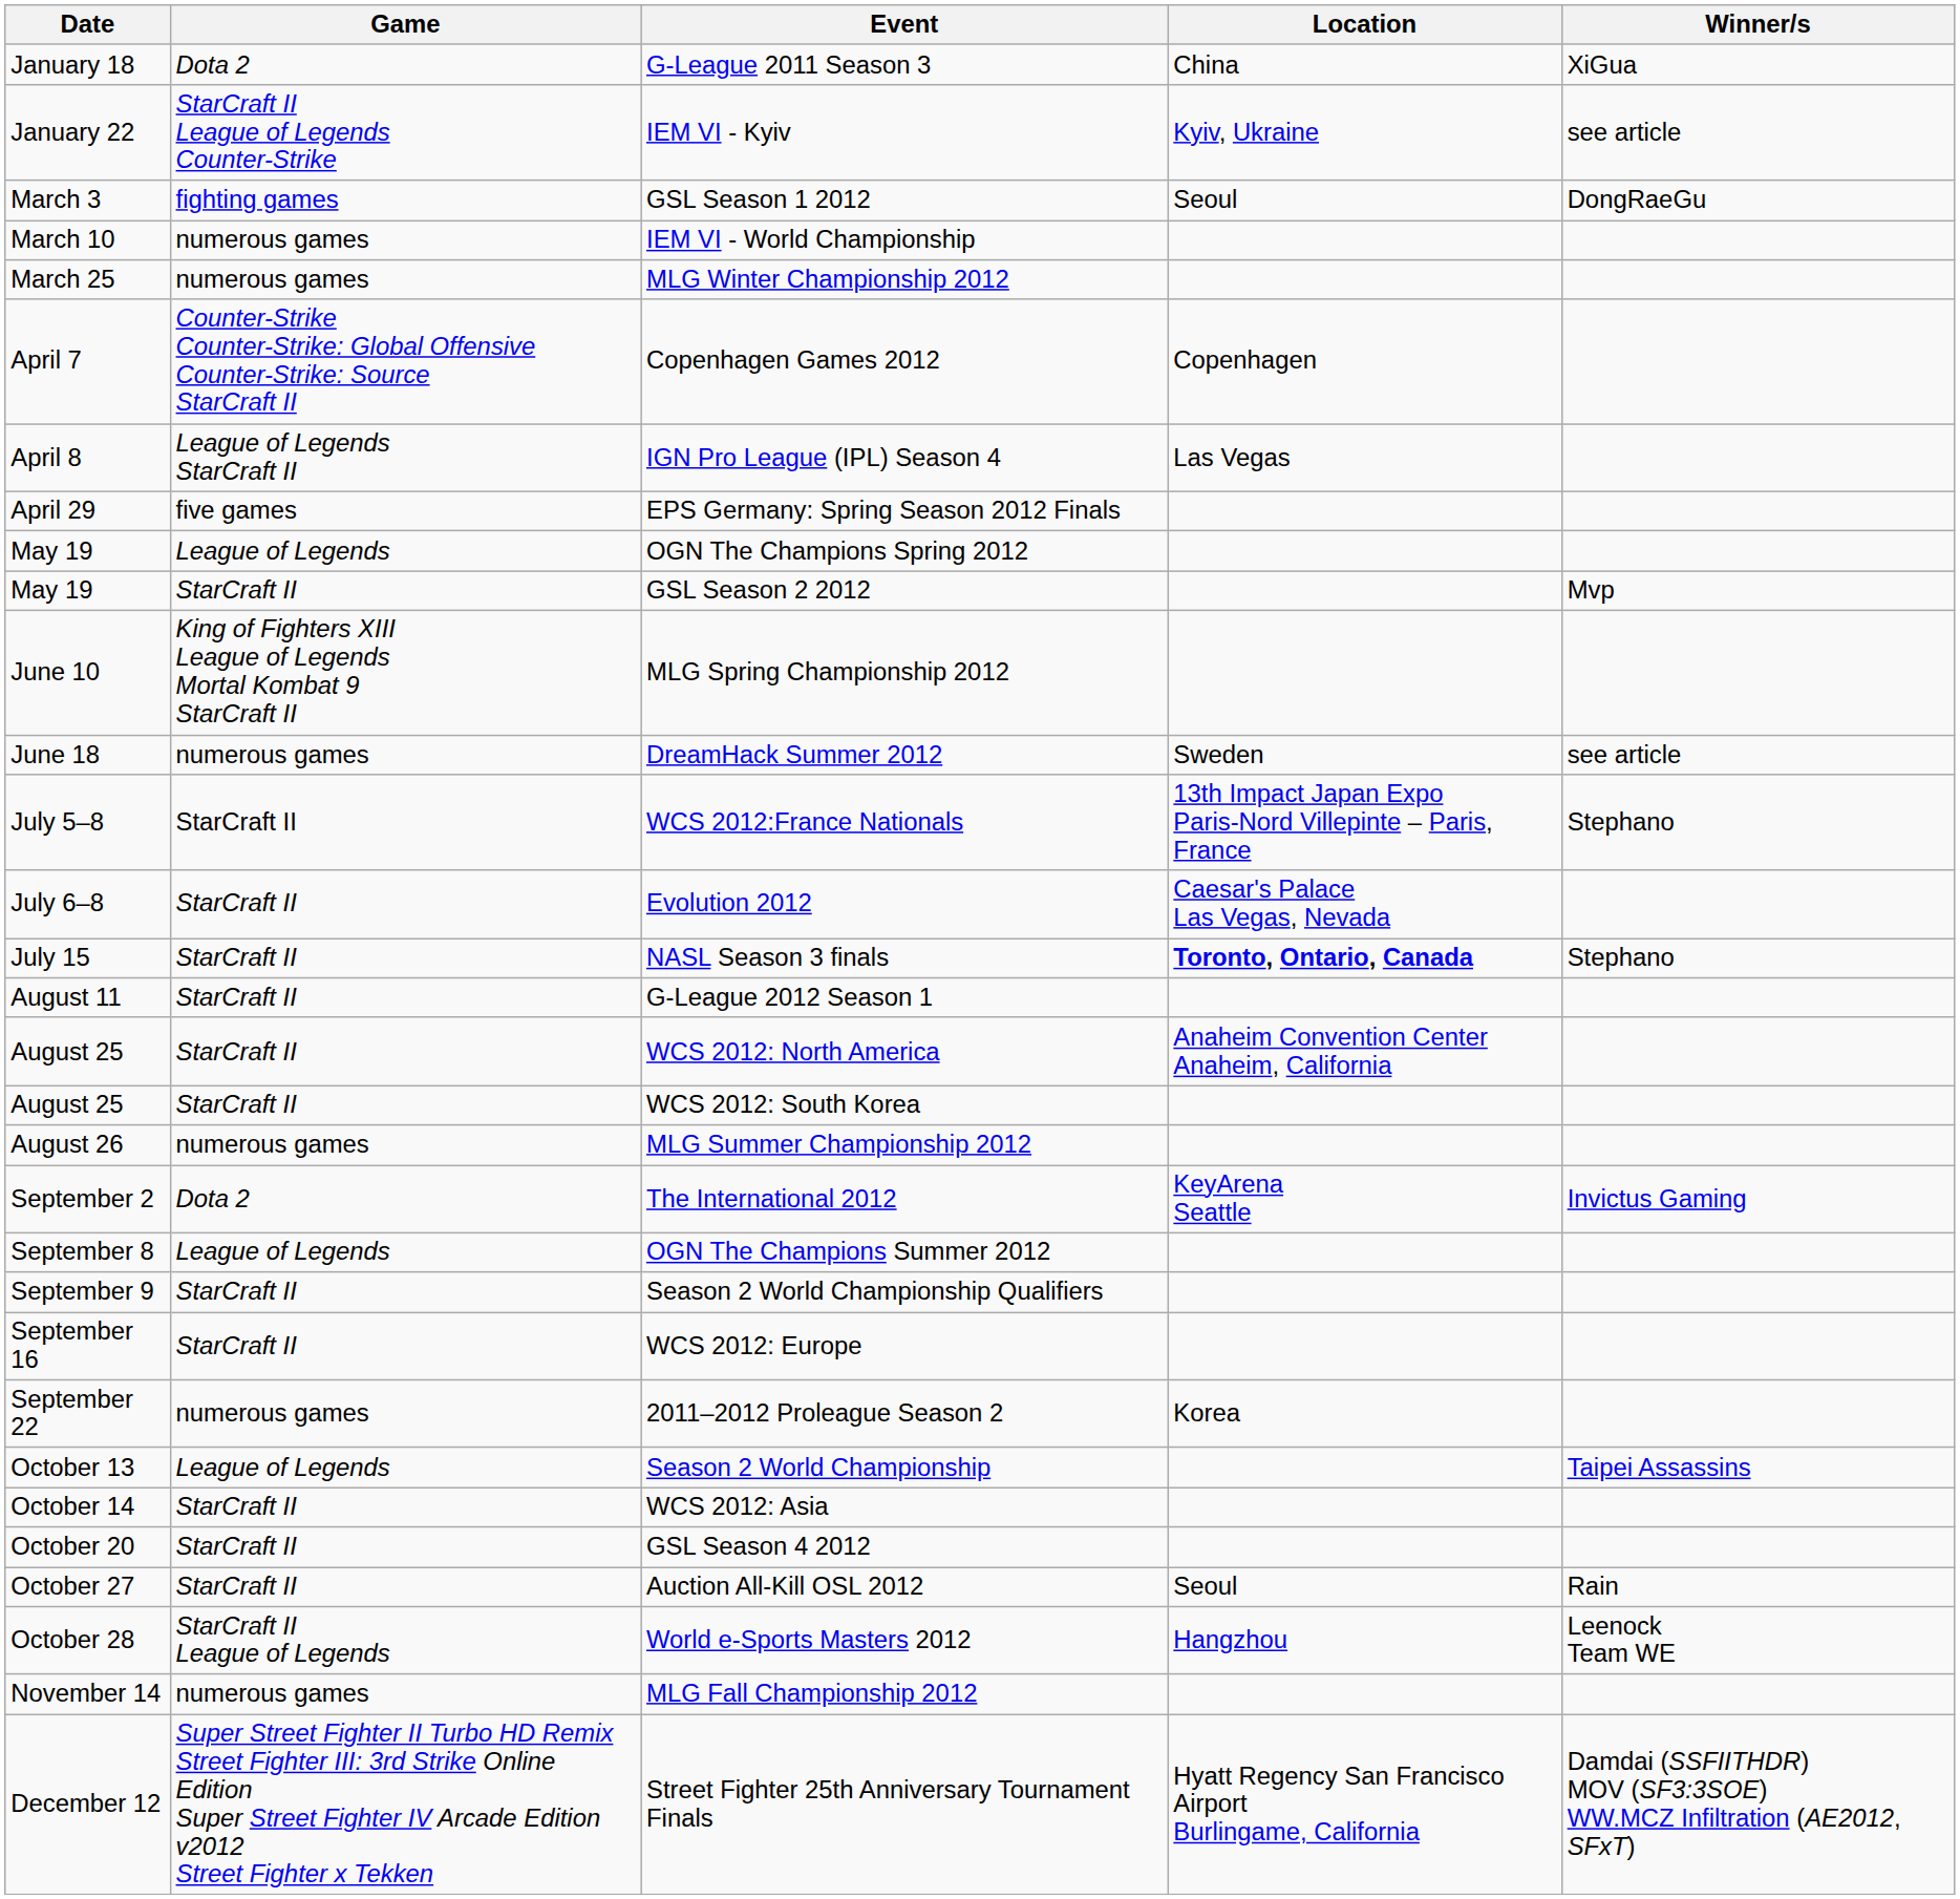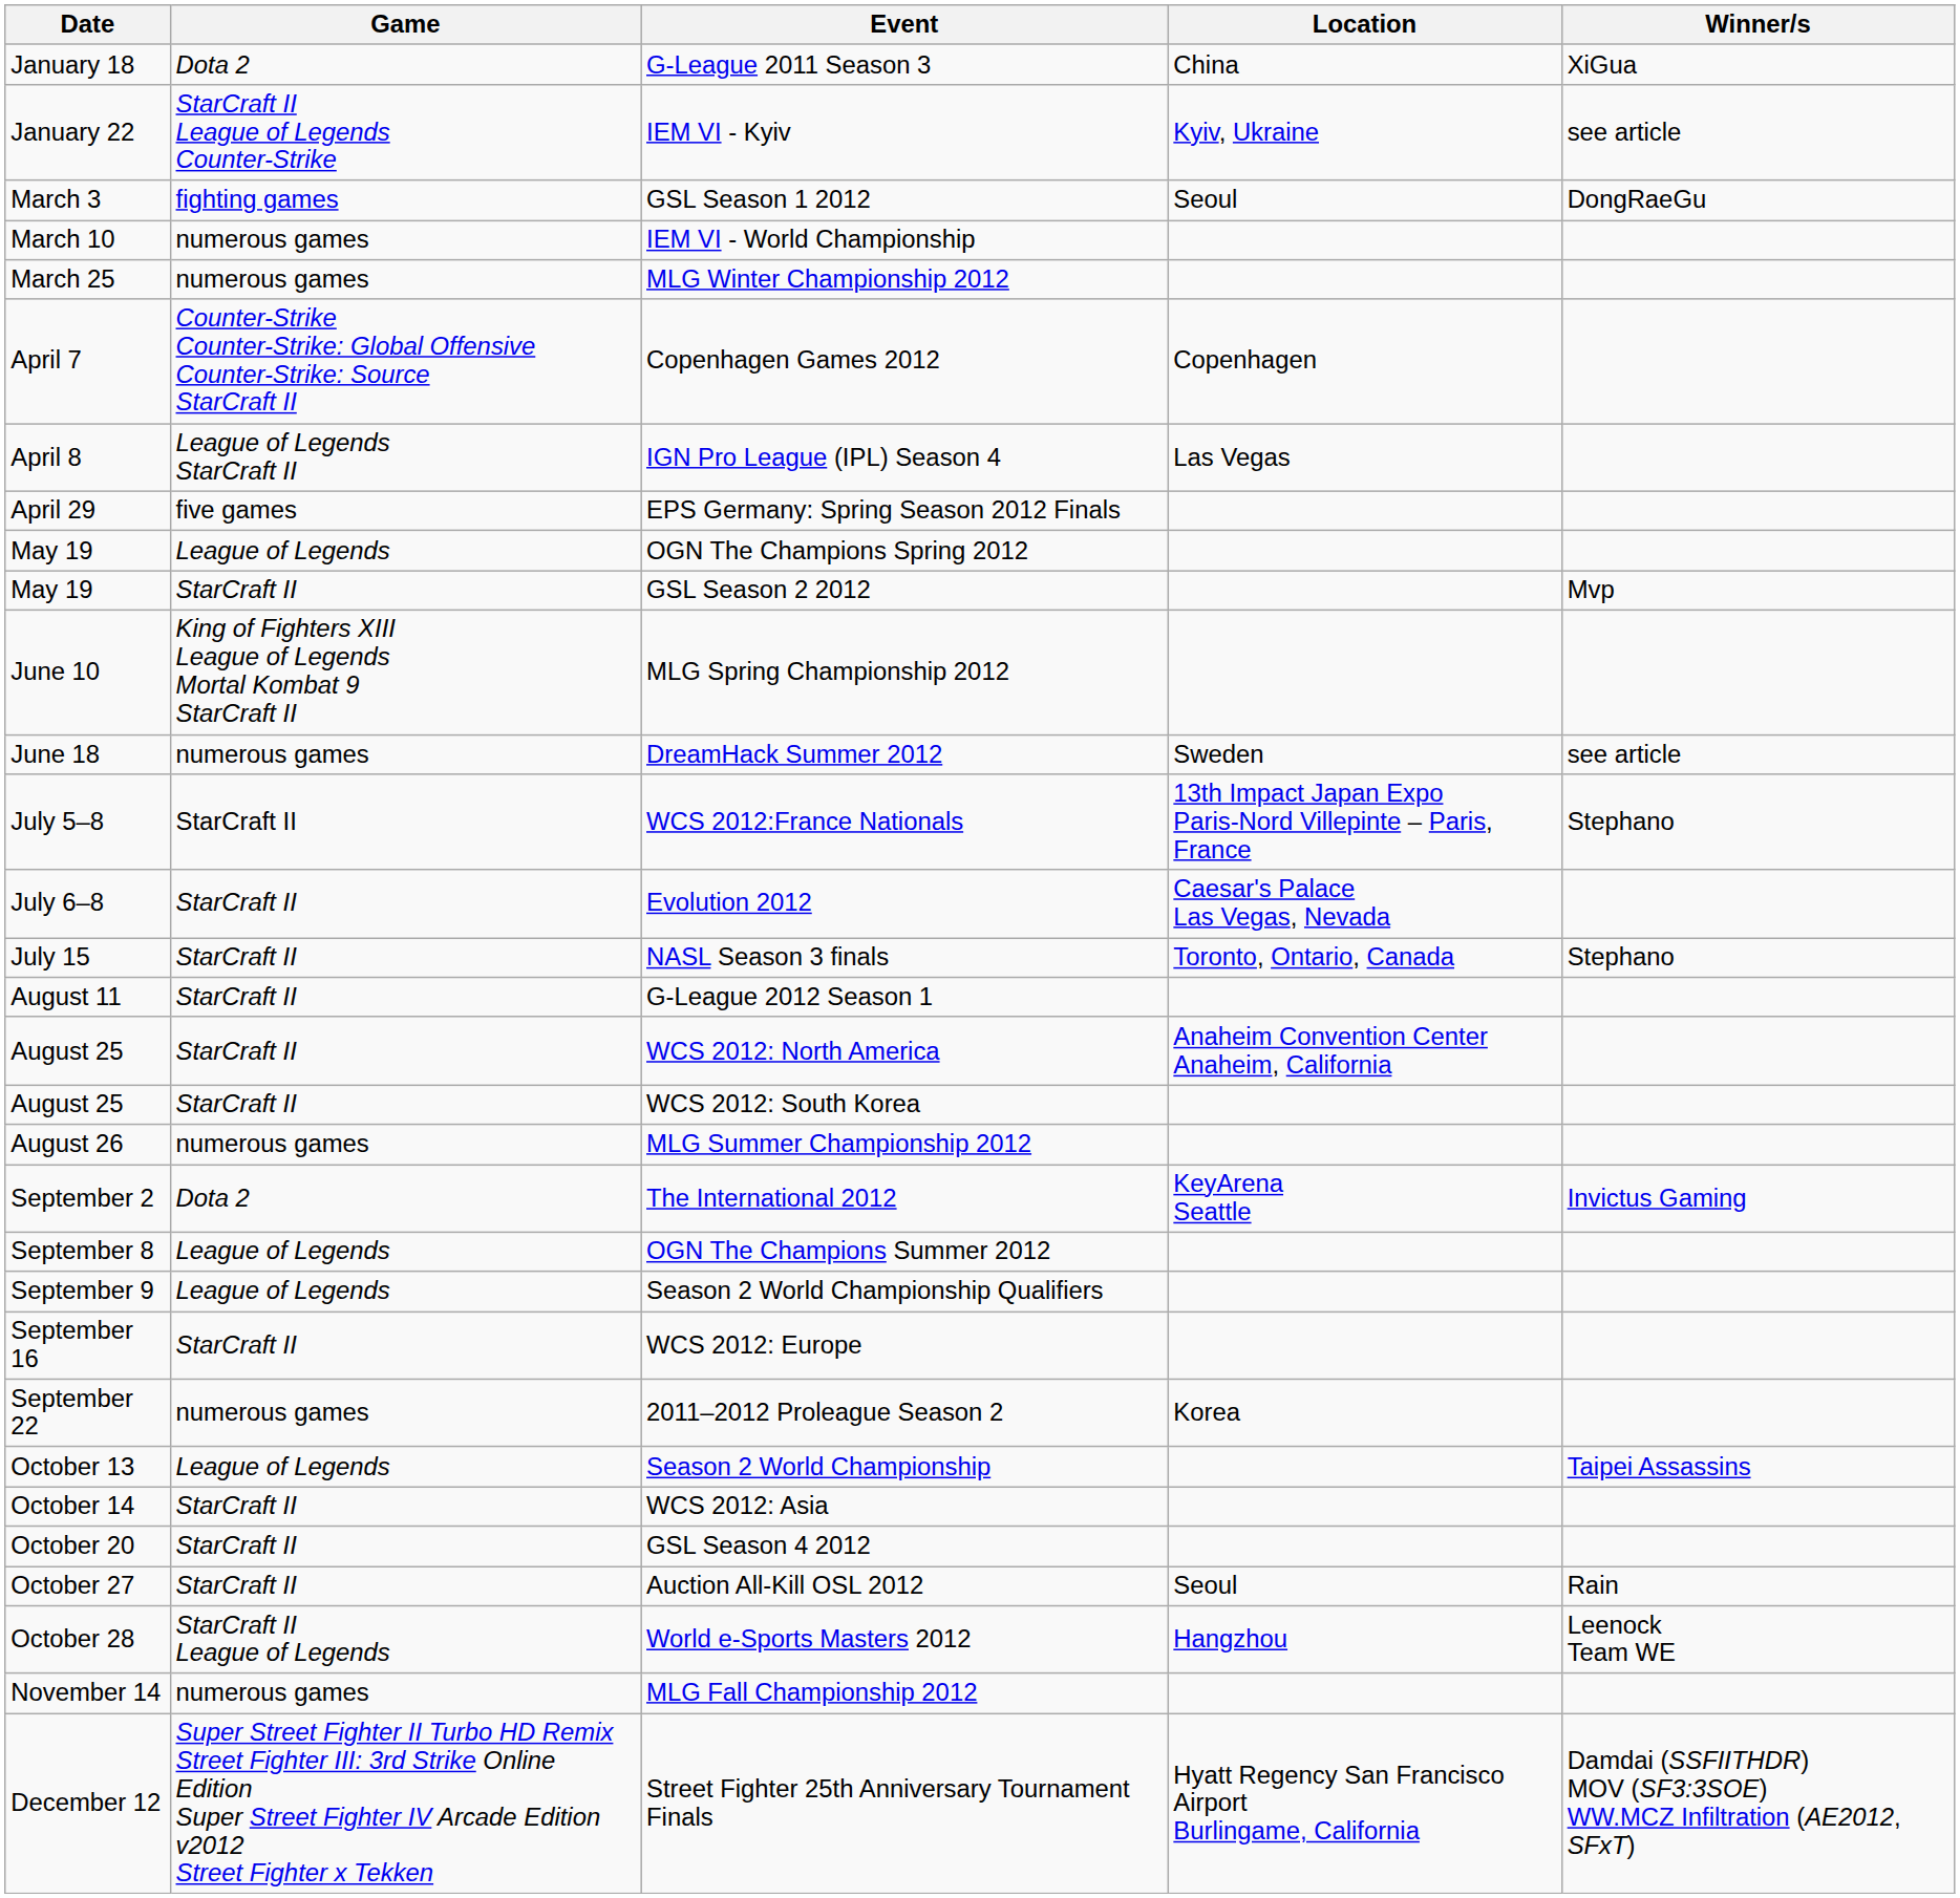NASL Season 3 finals | Location: bold -> normal
Season 2 World Championship Qualifiers | Game: StarCraft II -> League of Legends
